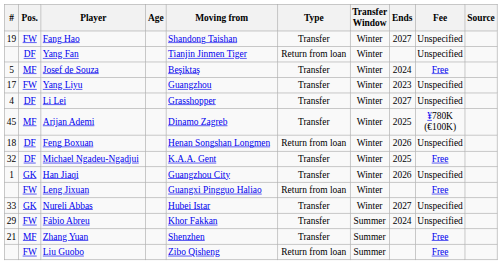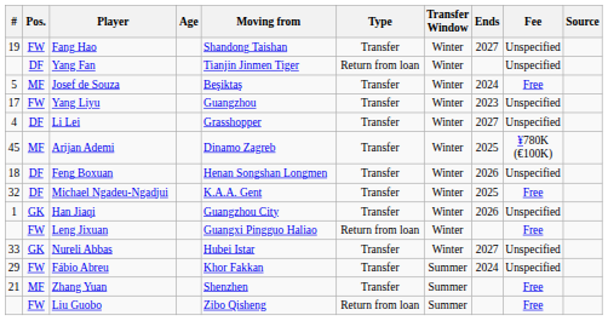Feng Boxuan | Type: Return from loan -> Transfer
